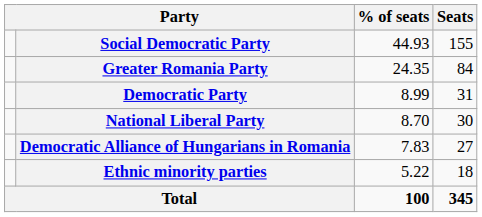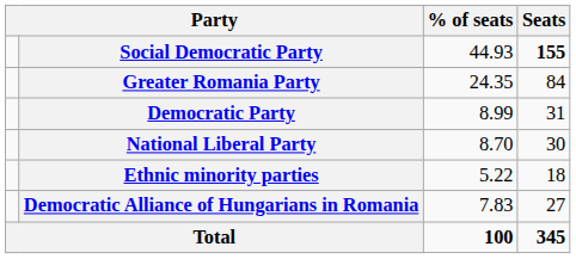Social Democratic Party | Seats: normal -> bold
rows swapped: Democratic Alliance of Hungarians in Romania <-> Ethnic minority parties
